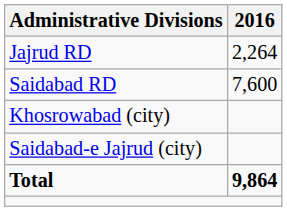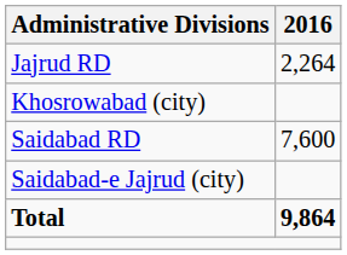rows swapped: Saidabad RD <-> Khosrowabad (city)
